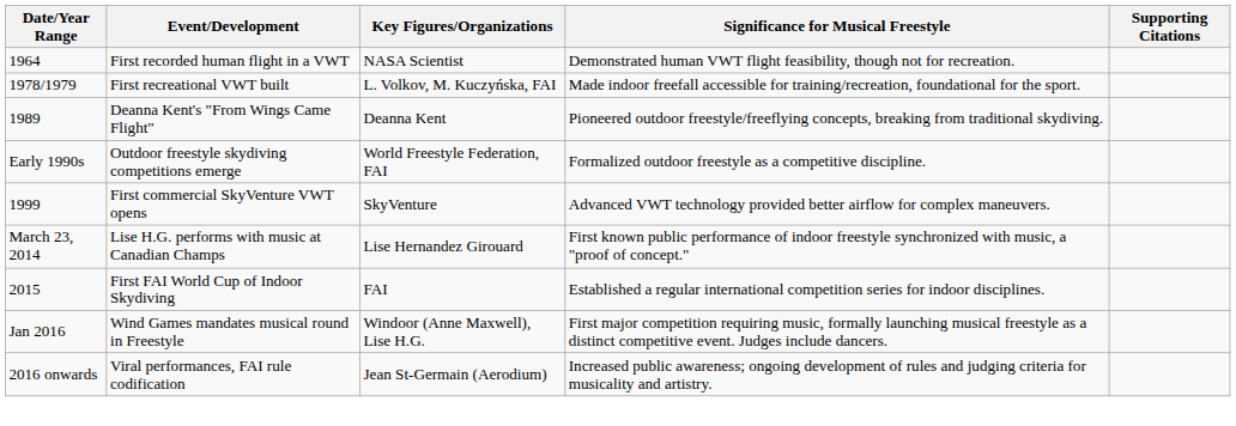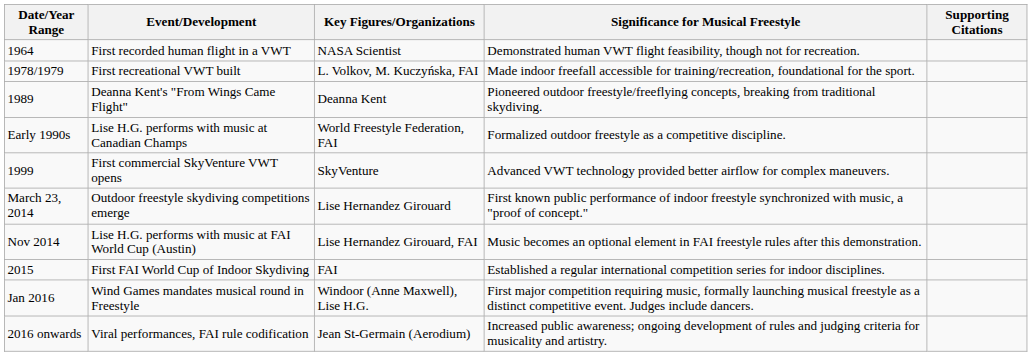Early 1990s | Event/Development: Outdoor freestyle skydiving competitions emerge -> Lise H.G. performs with music at Canadian Champs
March 23, 2014 | Event/Development: Lise H.G. performs with music at Canadian Champs -> Outdoor freestyle skydiving competitions emerge
+ row: Nov 2014 | Lise H.G. performs with music at FAI World Cup (Austin) | Lise Hernandez Girouard, FAI | Music becomes an optional element in FAI freestyle rules after this demonstration.
